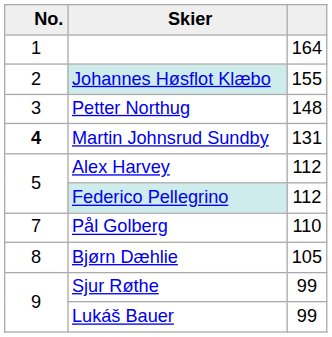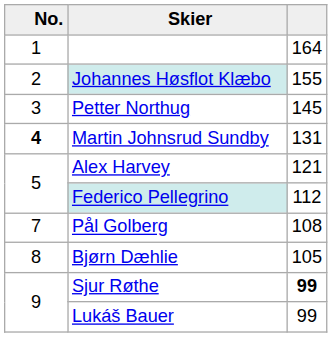Petter Northug | column 3: 148 -> 145
Alex Harvey | column 3: 112 -> 121
Pål Golberg | column 3: 110 -> 108
Sjur Røthe | column 3: normal -> bold
